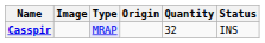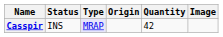columns swapped: Image <-> Status
Casspir | Quantity: 32 -> 42
